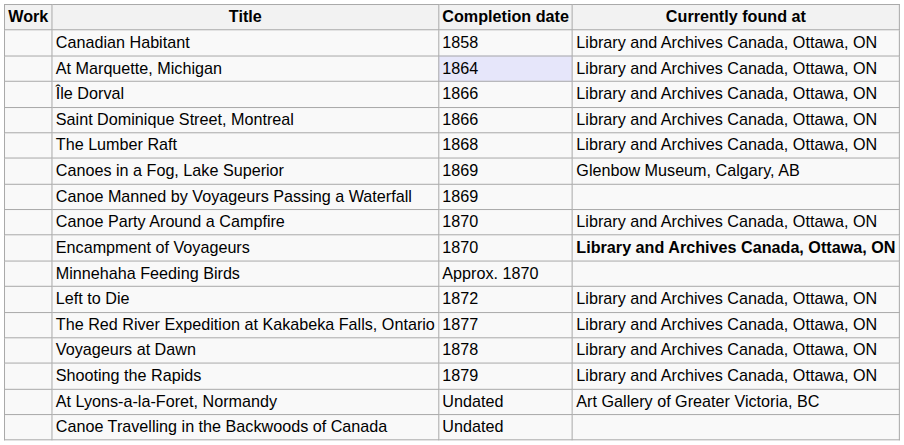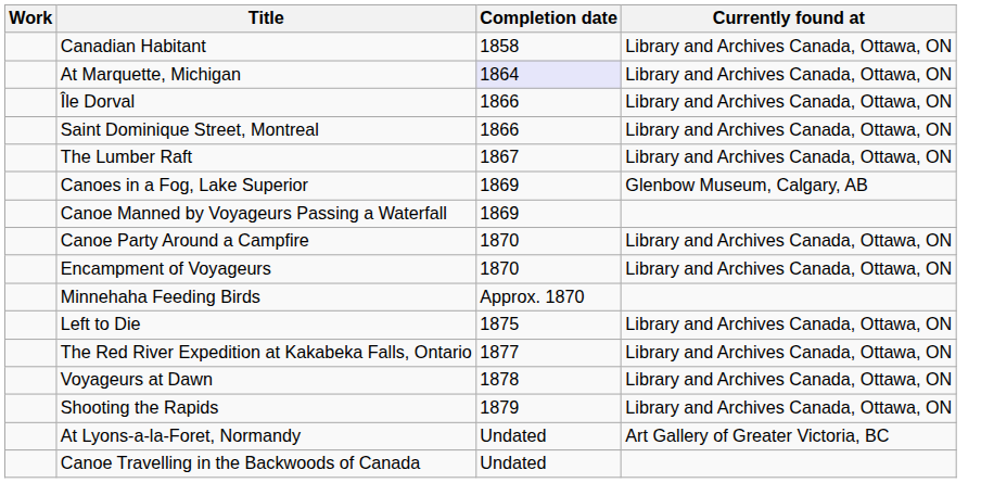The Lumber Raft | Completion date: 1868 -> 1867
Encampment of Voyageurs | Currently found at: bold -> normal
Left to Die | Completion date: 1872 -> 1875
